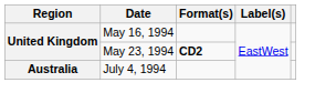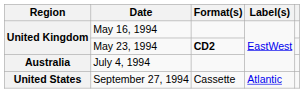+ row: United States | September 27, 1994 | Cassette | Atlantic
